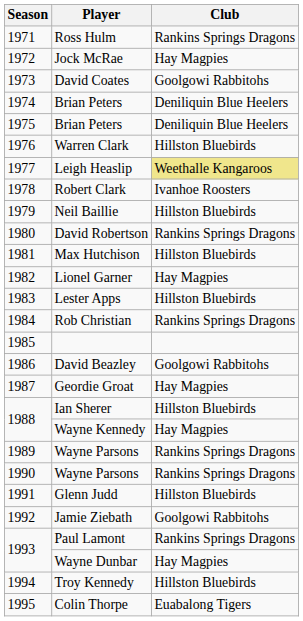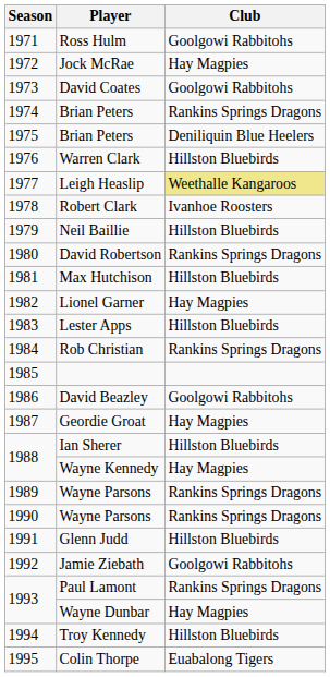Ross Hulm | Club: Rankins Springs Dragons -> Goolgowi Rabbitohs
1974 / Brian Peters | Club: Deniliquin Blue Heelers -> Rankins Springs Dragons
